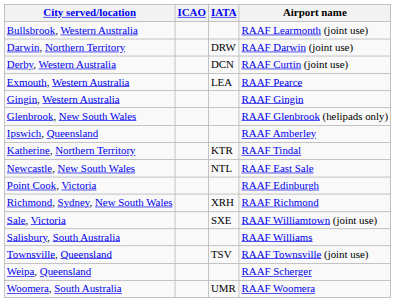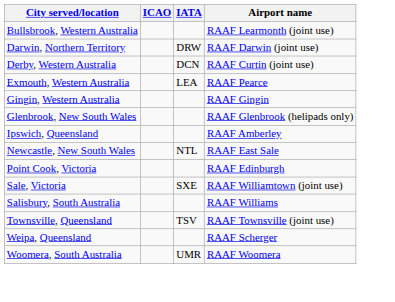- row: Katherine, Northern Territory | KTR | RAAF Tindal
- row: Richmond, Sydney, New South Wales | XRH | RAAF Richmond
